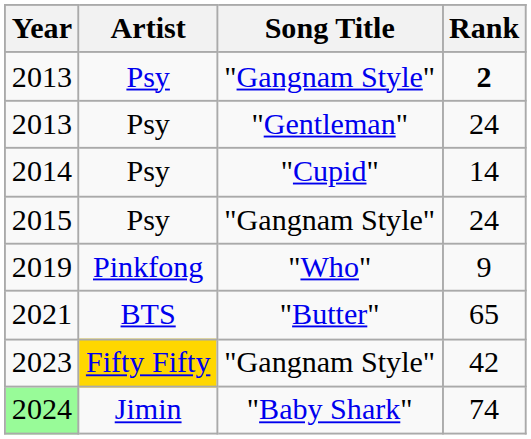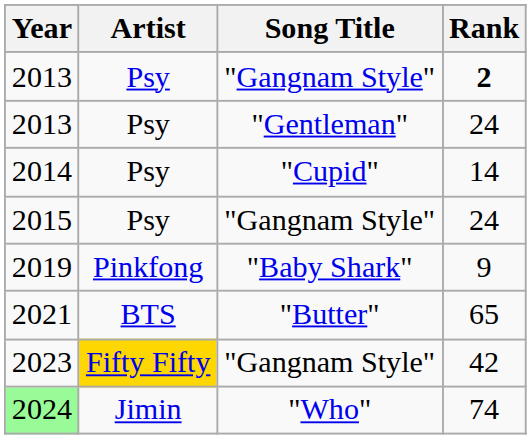2019 | Song Title: "Who" -> "Baby Shark"
2024 | Song Title: "Baby Shark" -> "Who"
